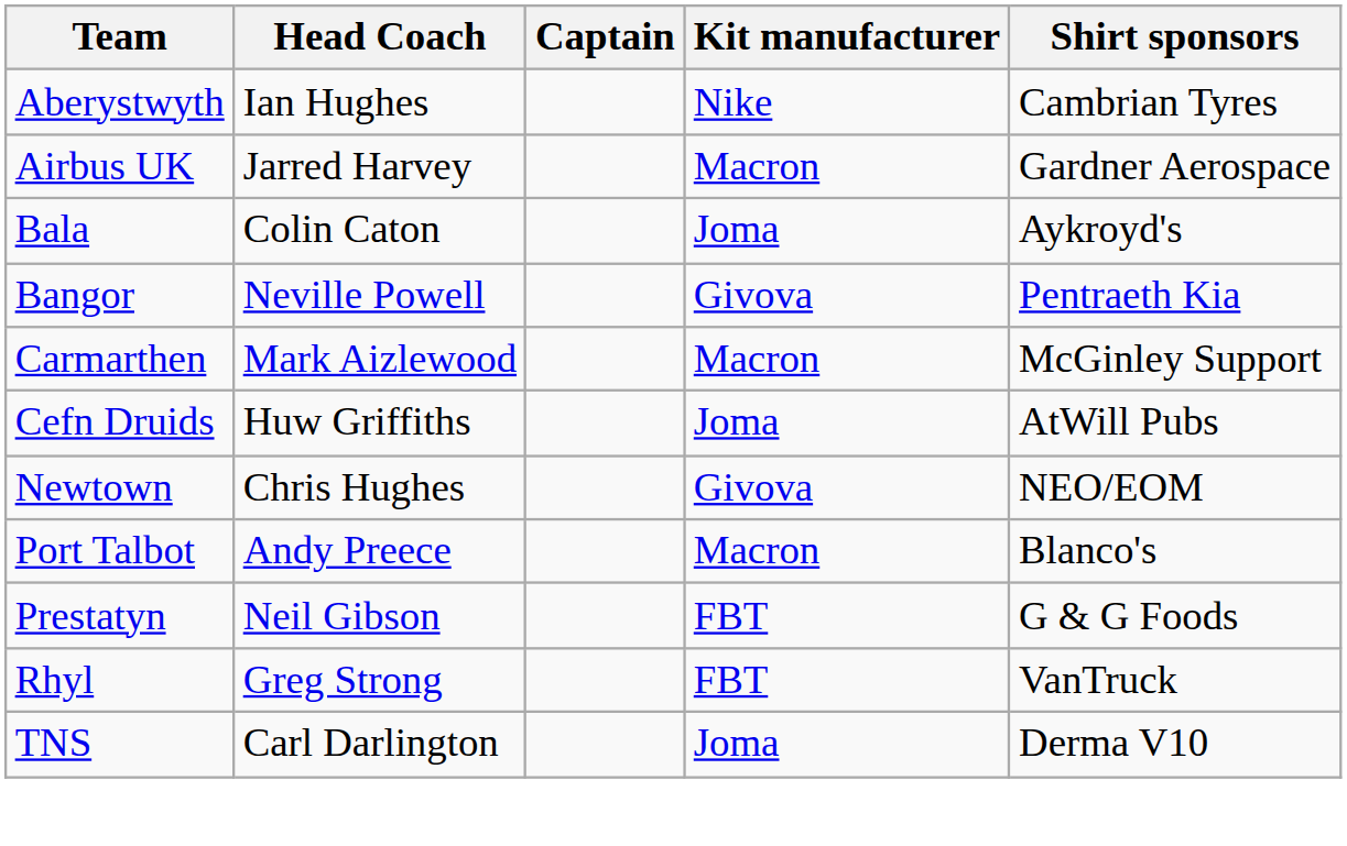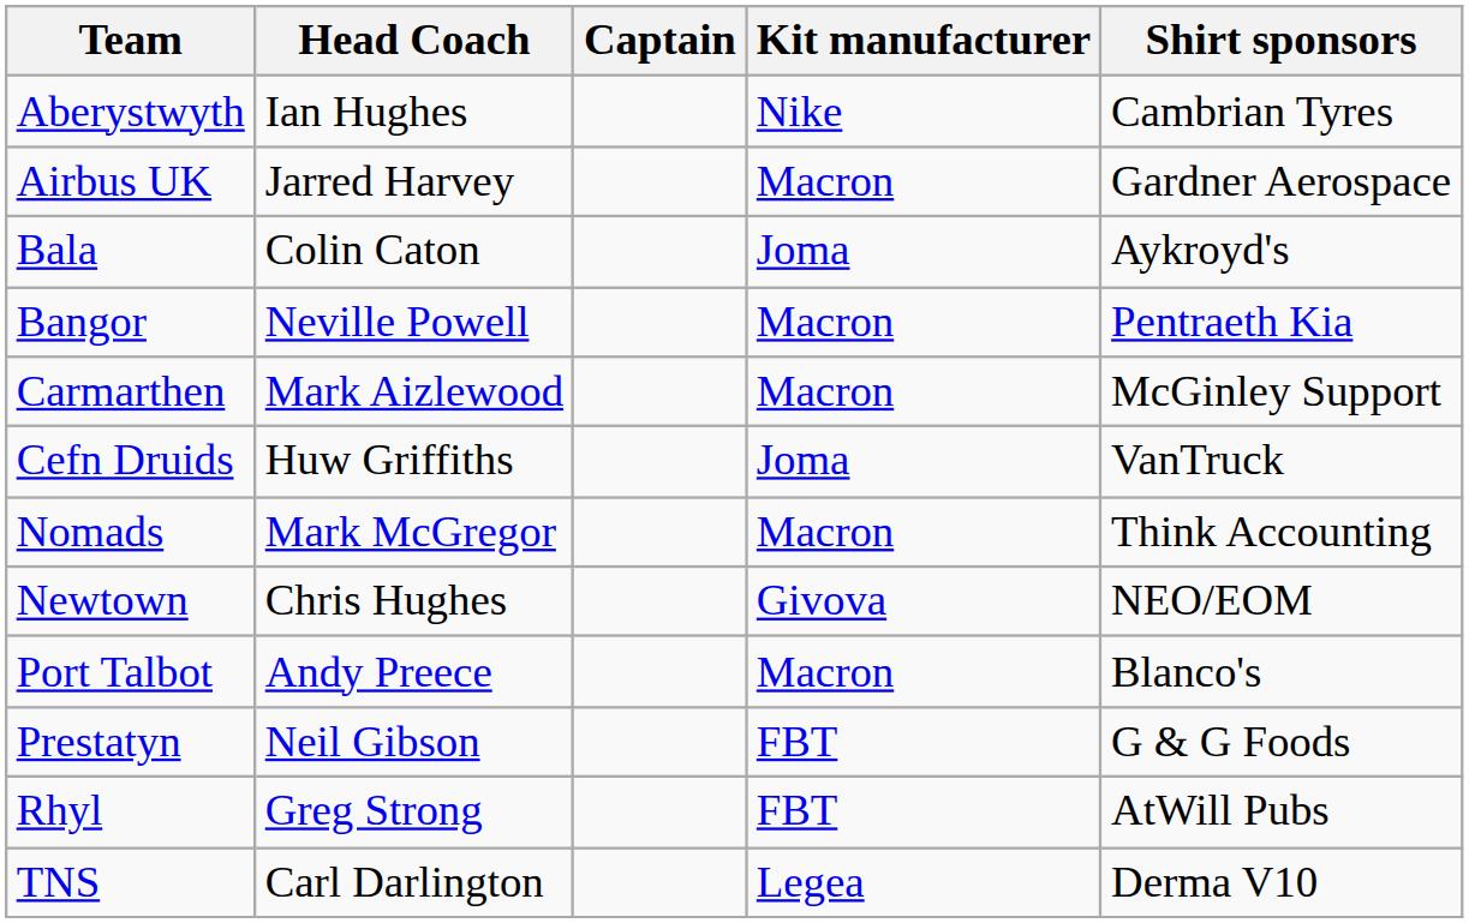Bangor | Kit manufacturer: Givova -> Macron
Cefn Druids | Shirt sponsors: AtWill Pubs -> VanTruck
+ row: Nomads | Mark McGregor | Macron | Think Accounting
Rhyl | Shirt sponsors: VanTruck -> AtWill Pubs
TNS | Kit manufacturer: Joma -> Legea
